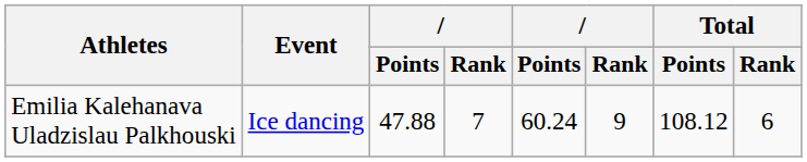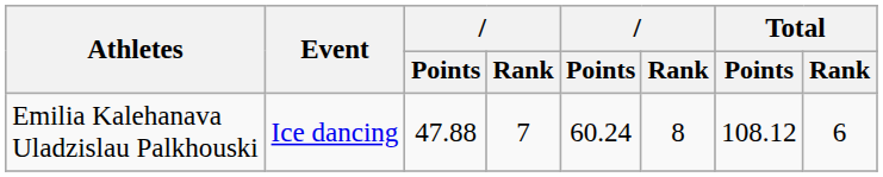Emilia Kalehanava Uladzislau Palkhouski | column 6: 9 -> 8
